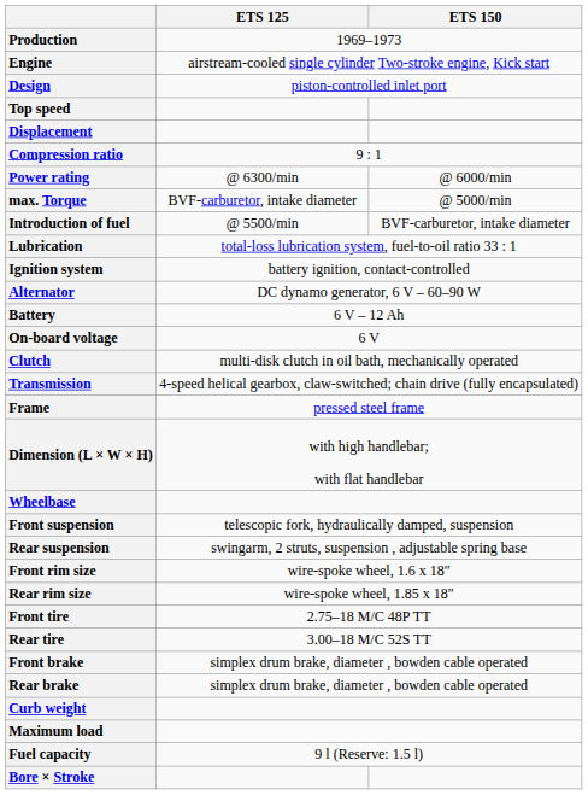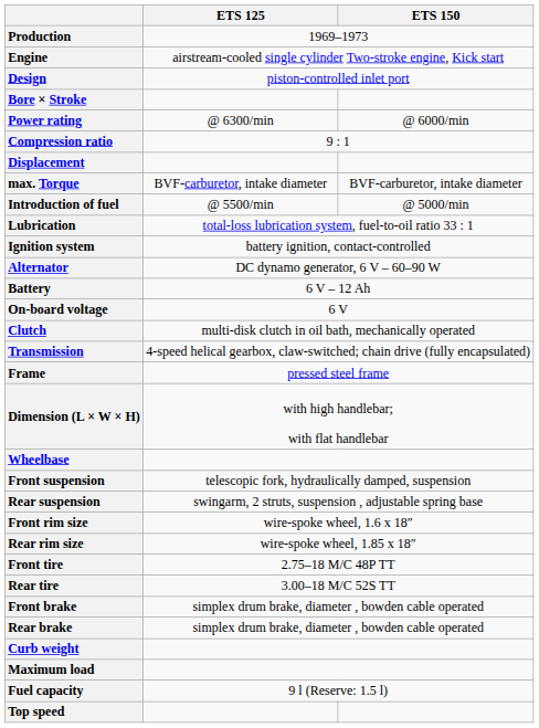rows swapped: Bore × Stroke <-> Top speed
rows swapped: Displacement <-> Power rating
max. Torque | ETS 150: @ 5000/min -> BVF-carburetor, intake diameter
Introduction of fuel | ETS 150: BVF-carburetor, intake diameter -> @ 5000/min
